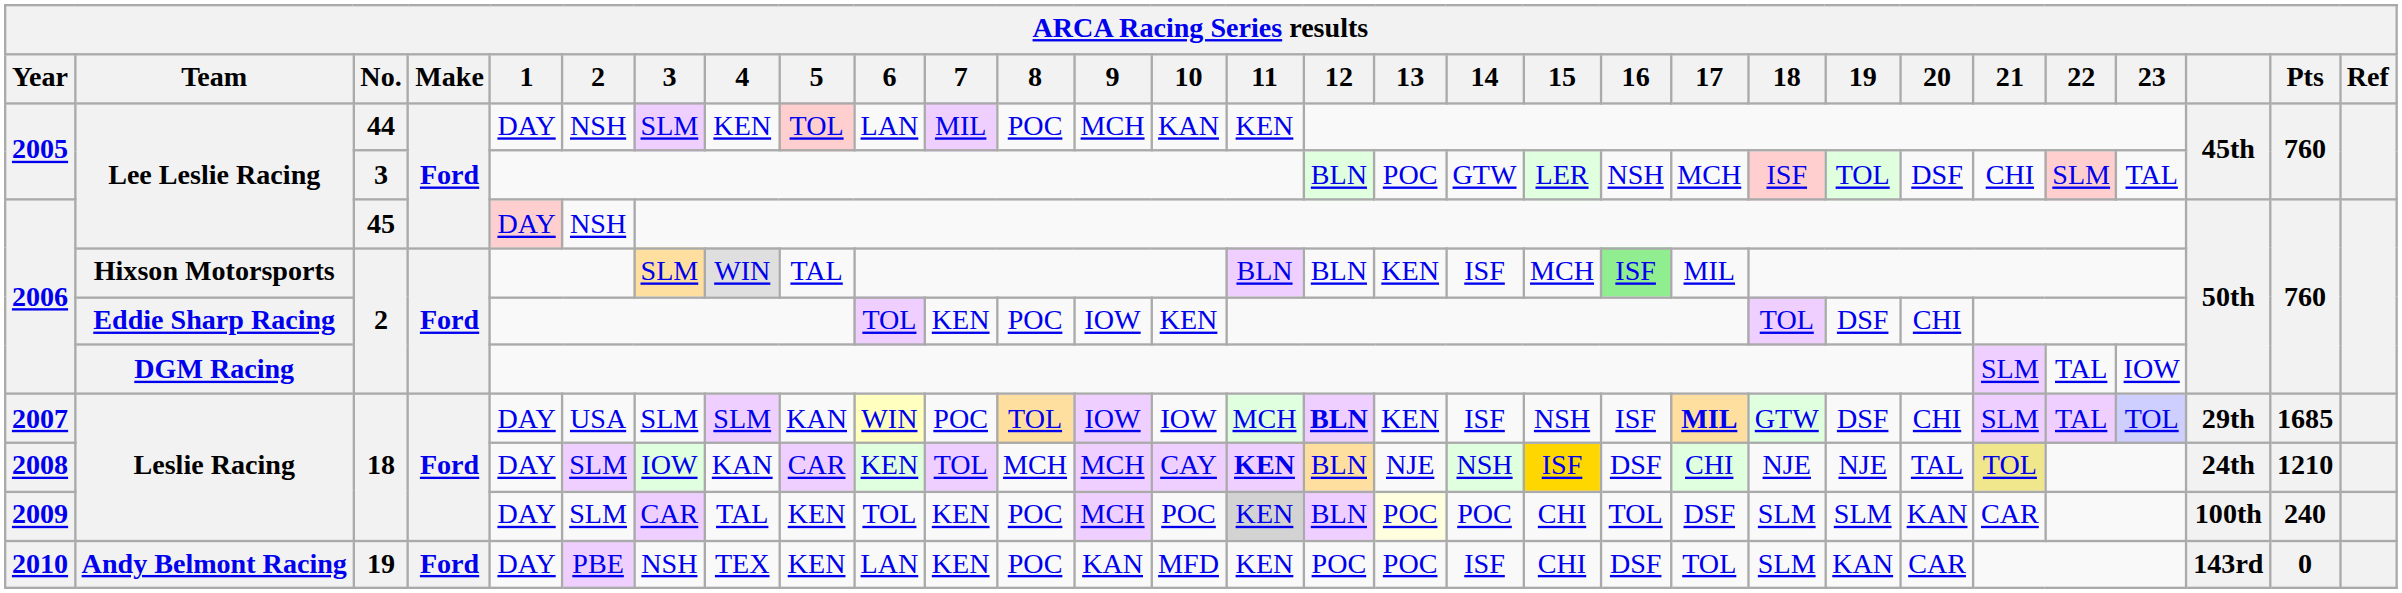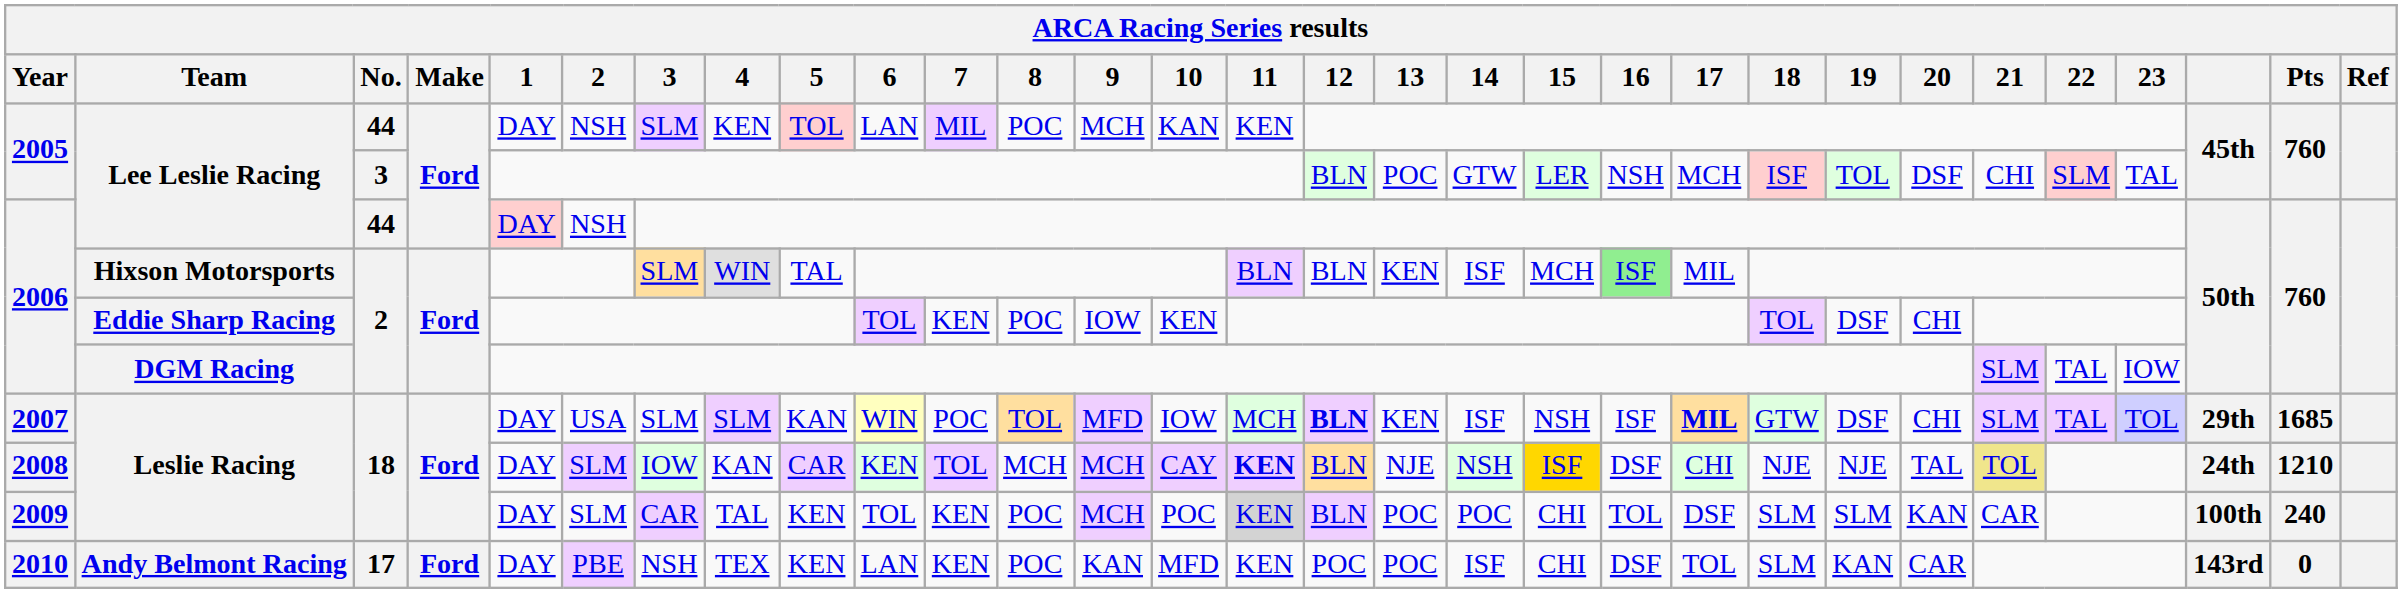2006 / Lee Leslie Racing | No.: 45 -> 44
2007 | 9: IOW -> MFD
2009 | 13: lightyellow background -> no background
2010 | No.: 19 -> 17
